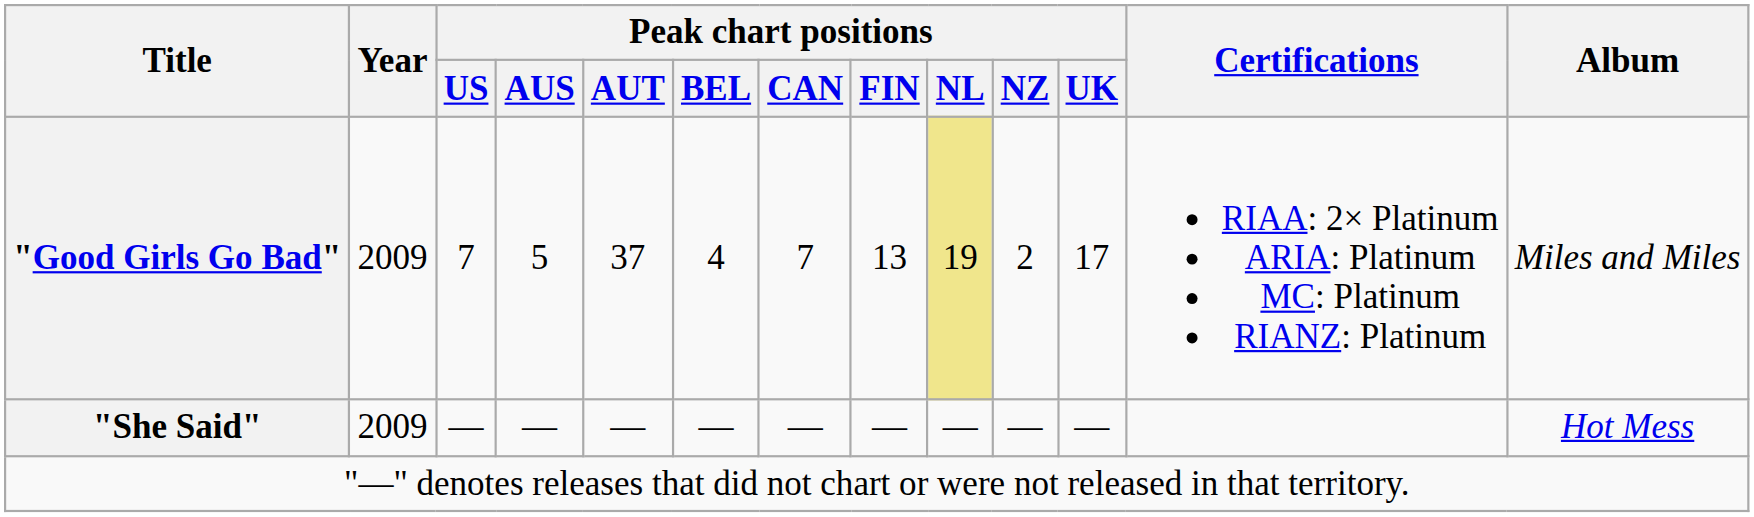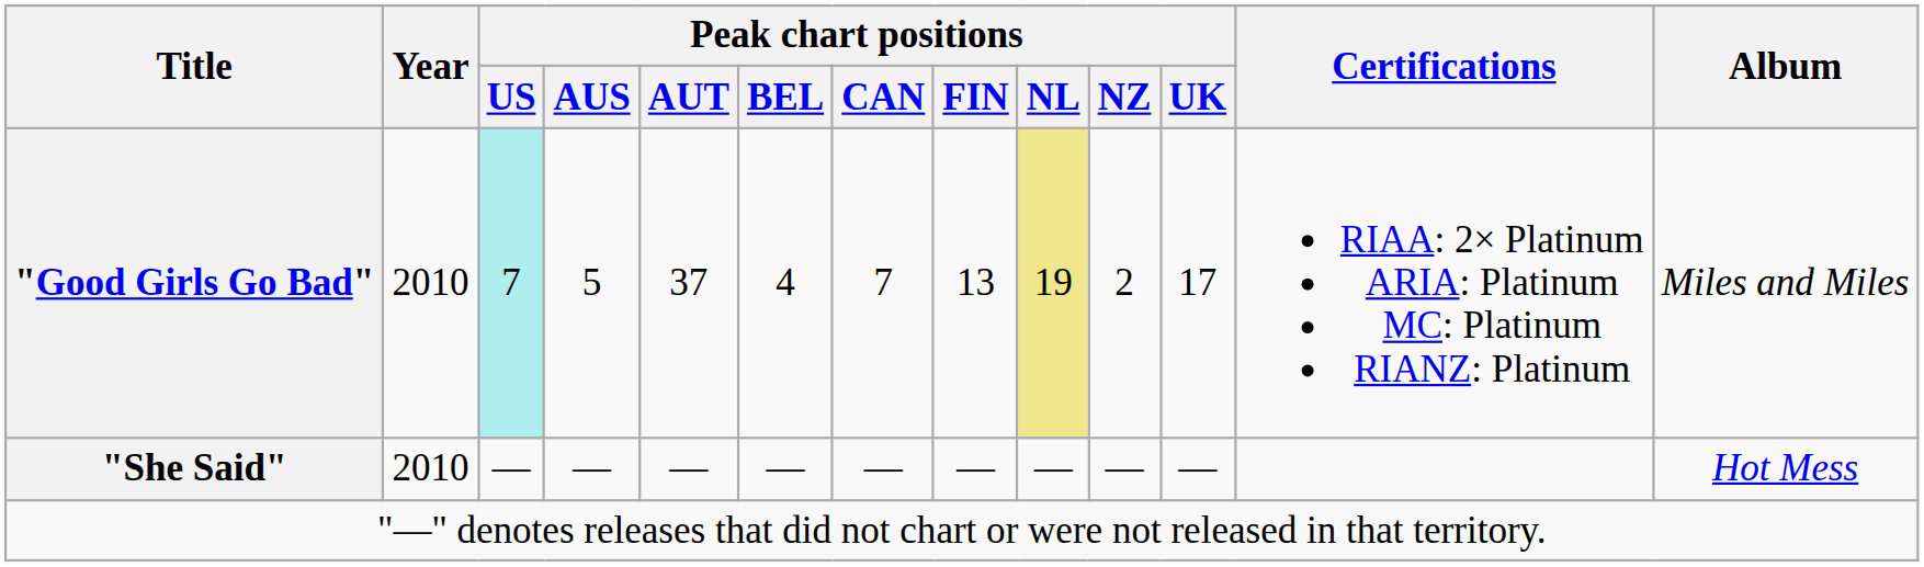"Good Girls Go Bad" | Year: 2009 -> 2010
"Good Girls Go Bad" | Peak chart positions / US: no background -> paleturquoise background
"She Said" | Year: 2009 -> 2010
